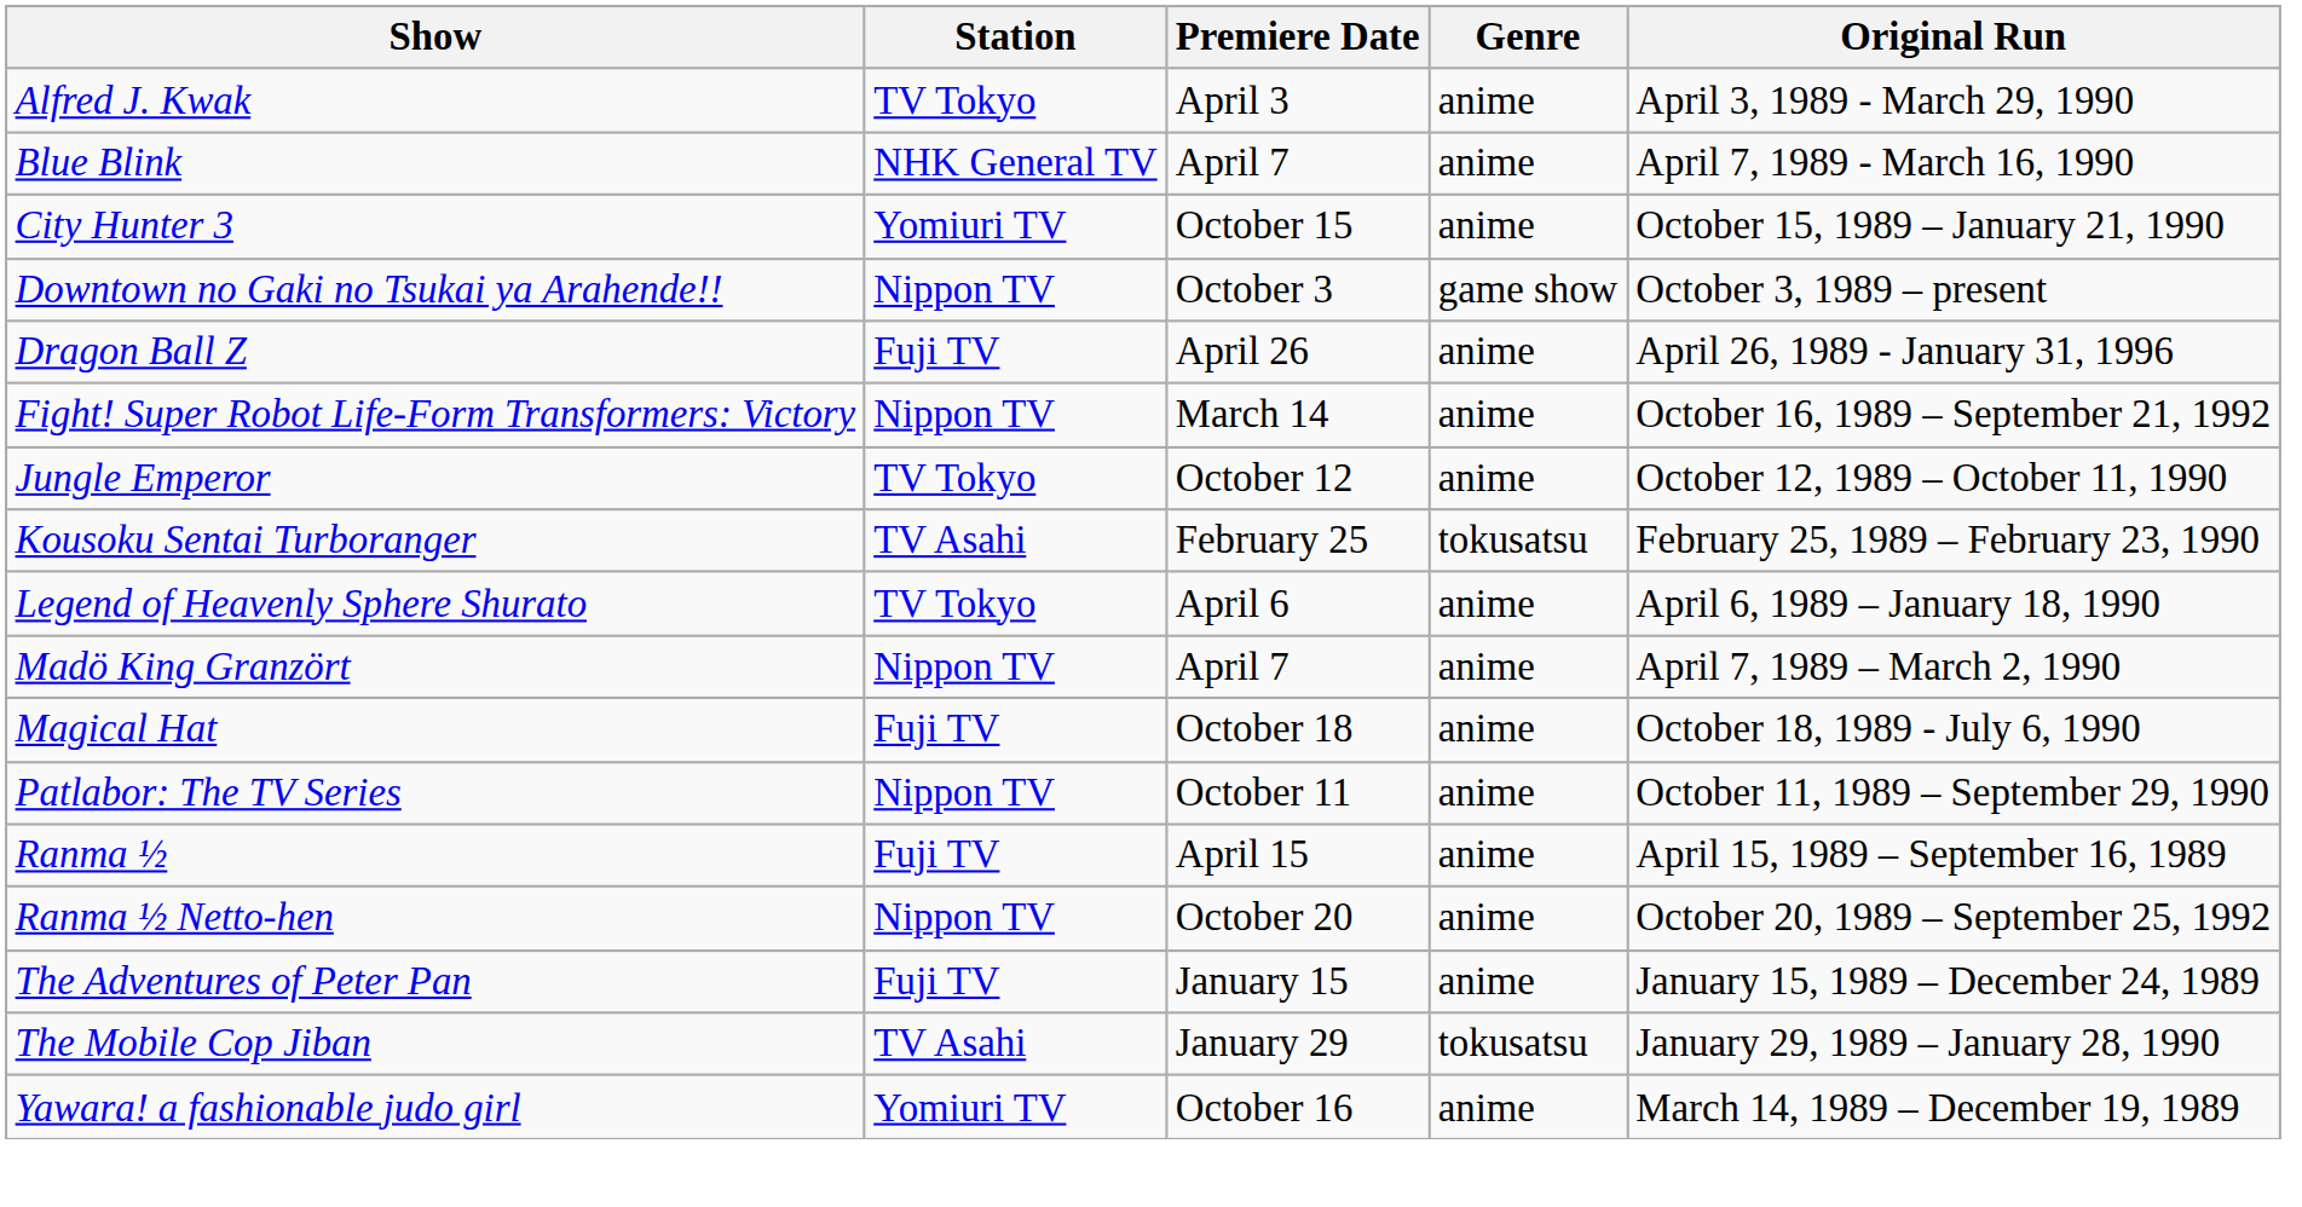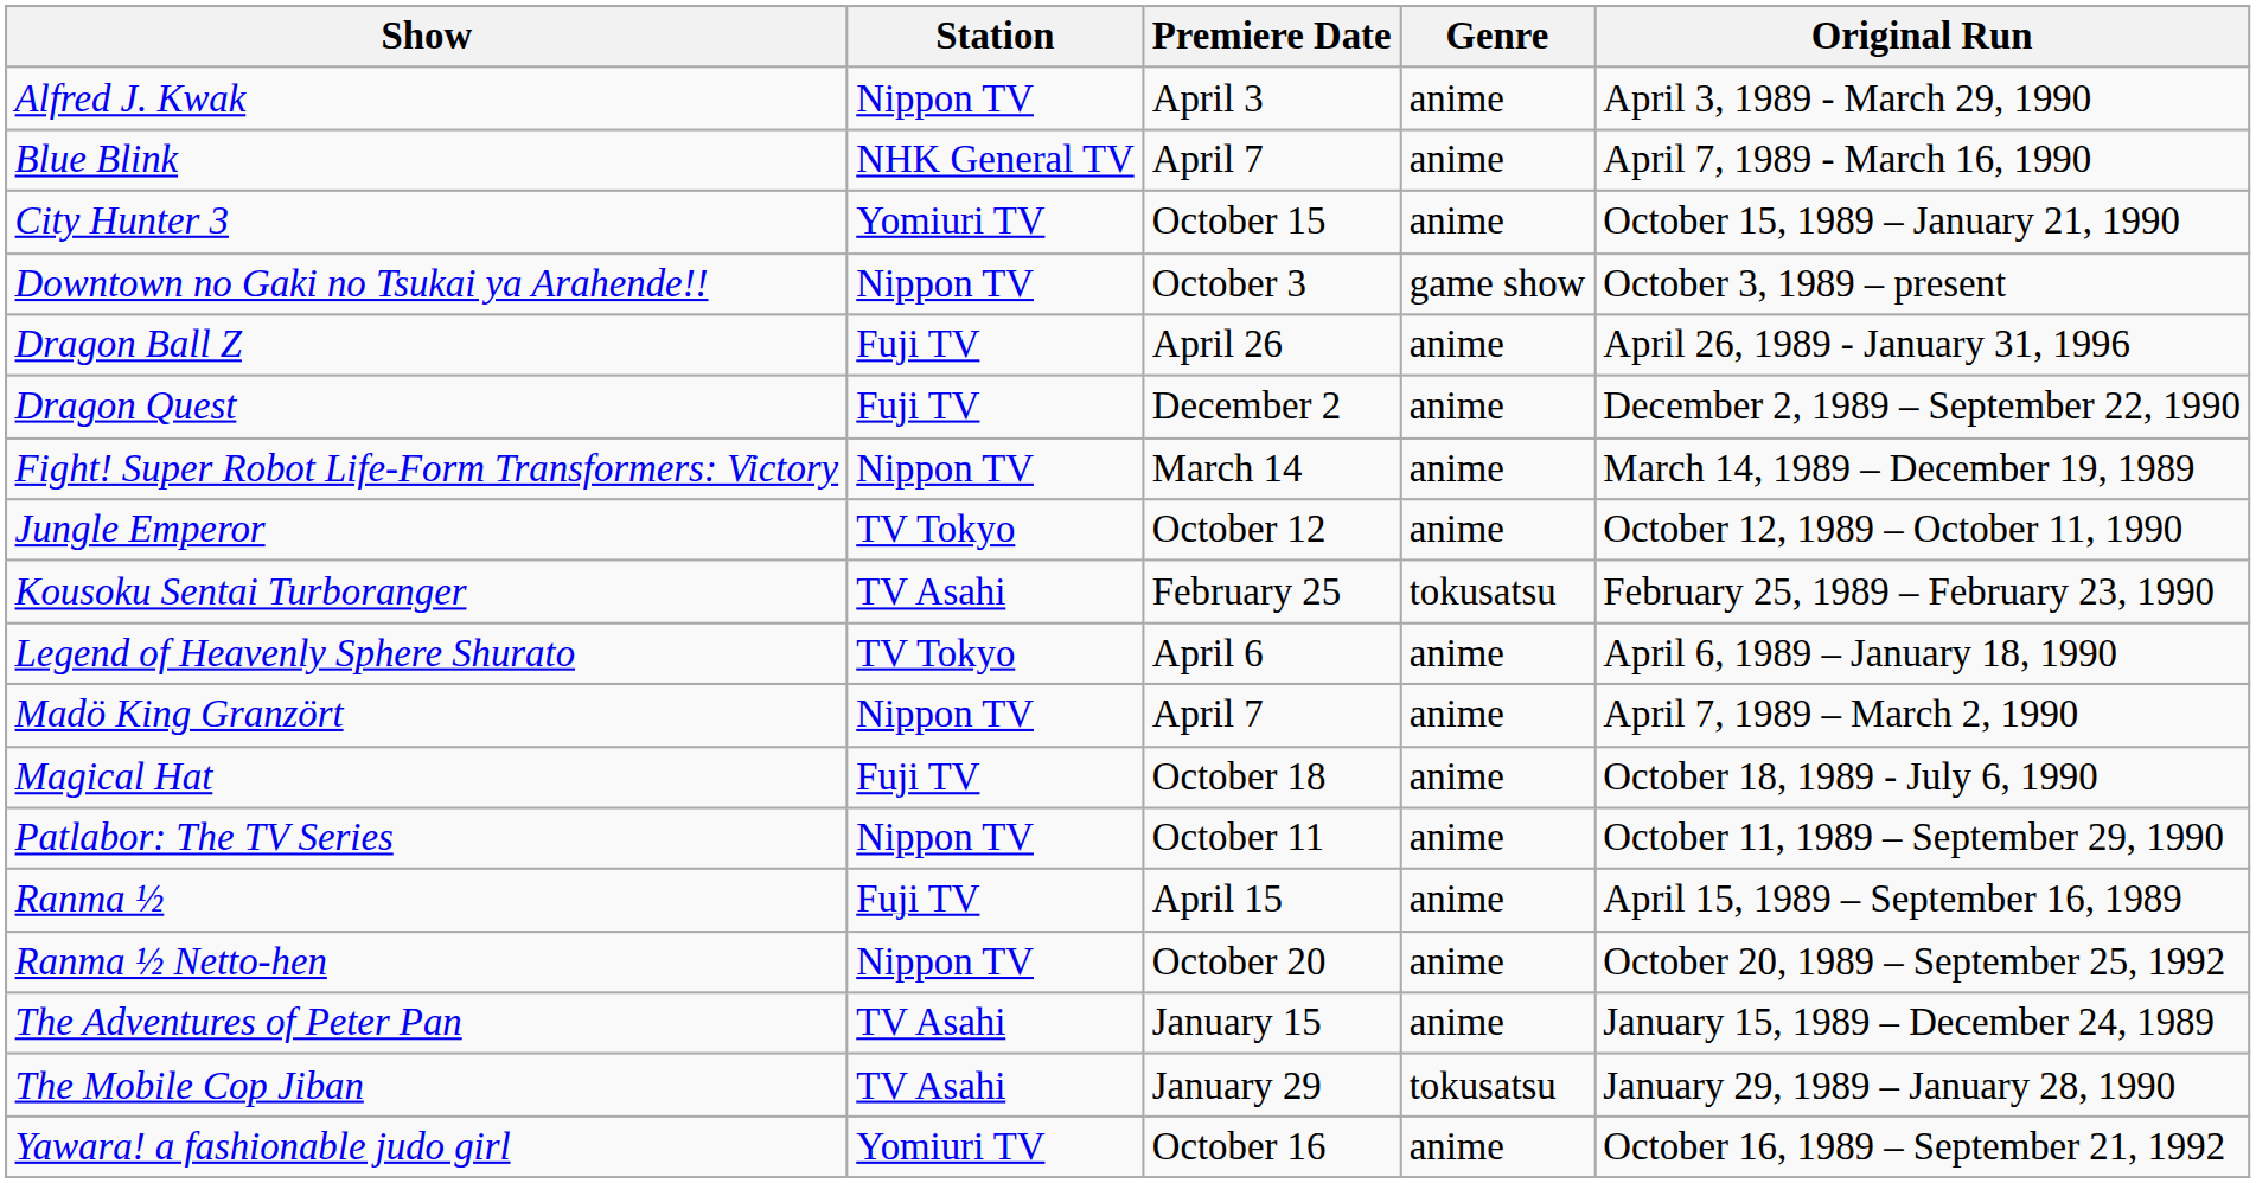Alfred J. Kwak | Station: TV Tokyo -> Nippon TV
+ row: Dragon Quest | Fuji TV | December 2 | anime | December 2, 1989 – September 22, 1990
Fight! Super Robot Life-Form Transformers: Victory | Original Run: October 16, 1989 – September 21, 1992 -> March 14, 1989 – December 19, 1989
The Adventures of Peter Pan | Station: Fuji TV -> TV Asahi
Yawara! a fashionable judo girl | Original Run: March 14, 1989 – December 19, 1989 -> October 16, 1989 – September 21, 1992
